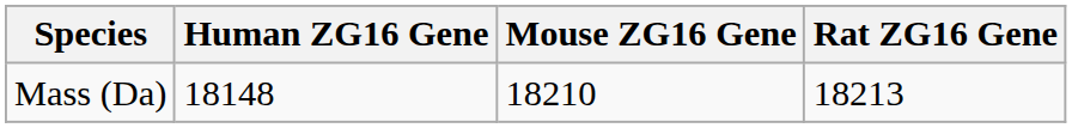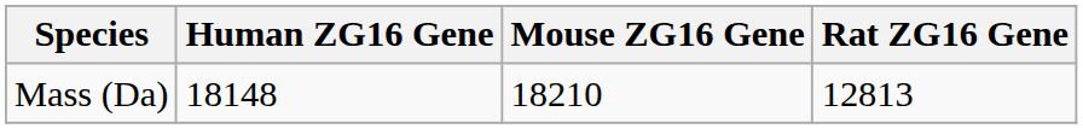Mass (Da) | Rat ZG16 Gene: 18213 -> 12813
